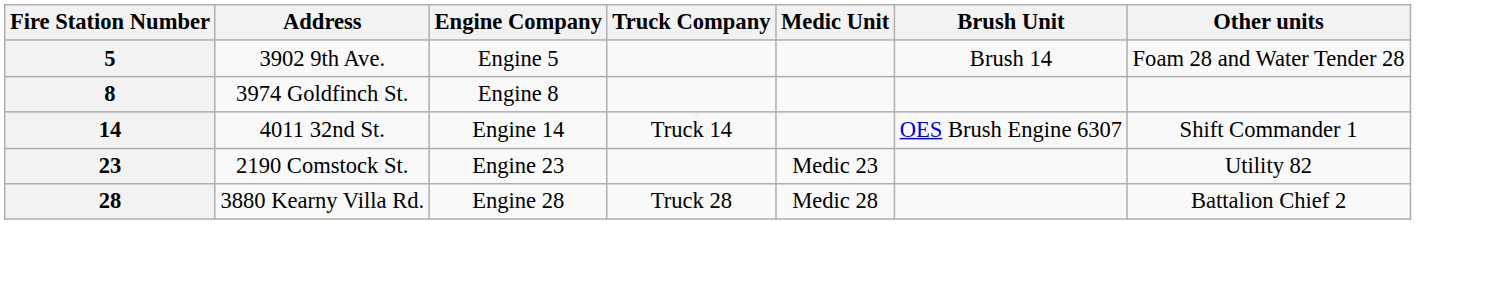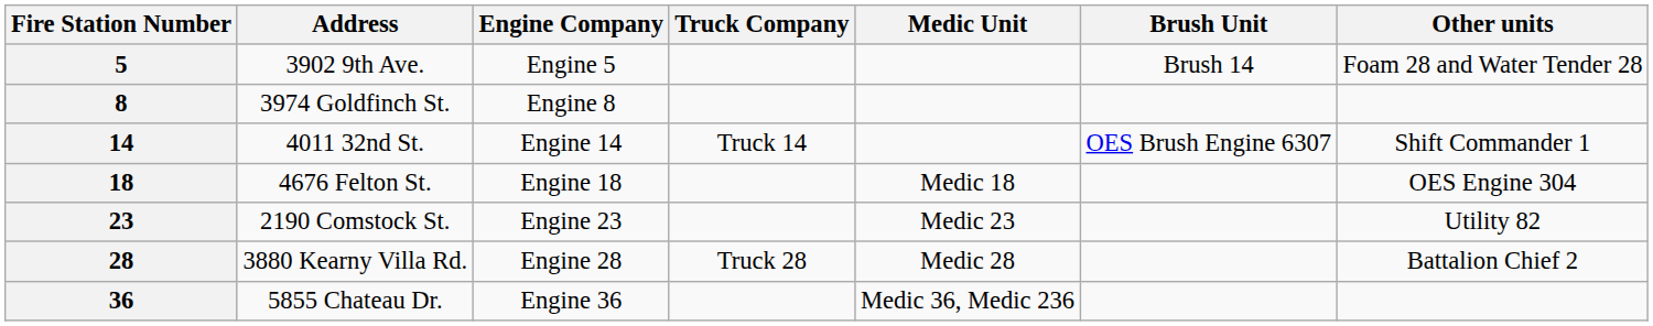+ row: 18 | 4676 Felton St. | Engine 18 | Medic 18 | OES Engine 304
+ row: 36 | 5855 Chateau Dr. | Engine 36 | Medic 36, Medic 236
